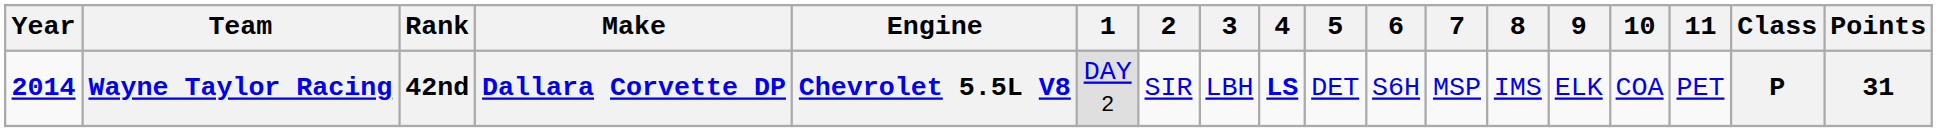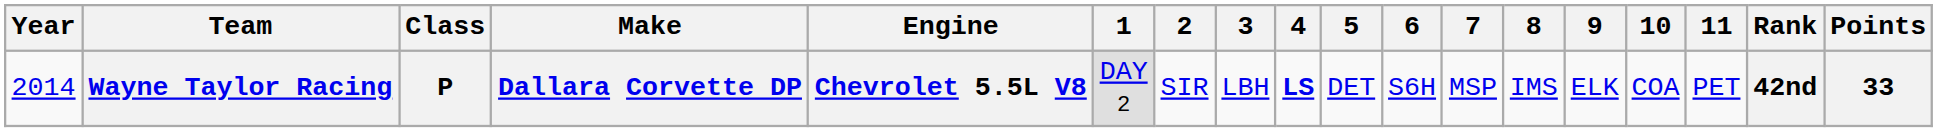columns swapped: Class <-> Rank
Wayne Taylor Racing | Year: bold -> normal
Wayne Taylor Racing | Points: 31 -> 33
